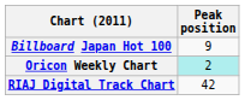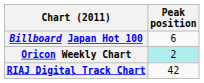Billboard Japan Hot 100 | Peak position: 9 -> 6
